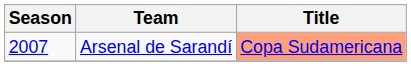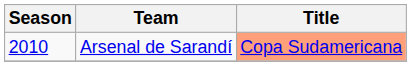Arsenal de Sarandí | Season: 2007 -> 2010
